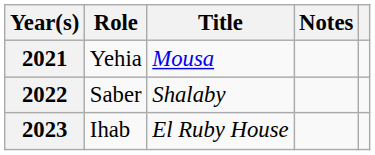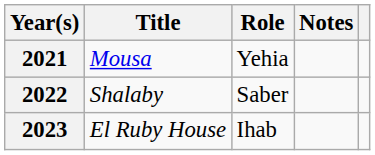columns swapped: Title <-> Role
